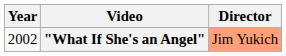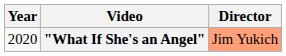"What If She's an Angel" | Year: 2002 -> 2020
